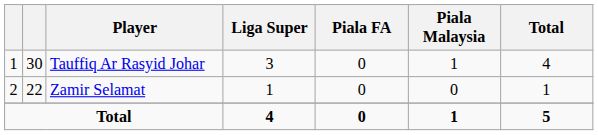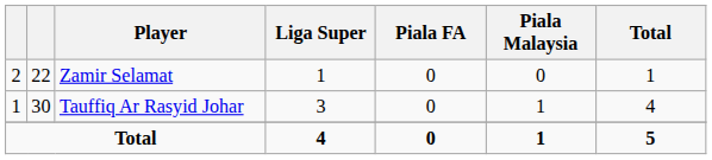rows swapped: Tauffiq Ar Rasyid Johar <-> Zamir Selamat
